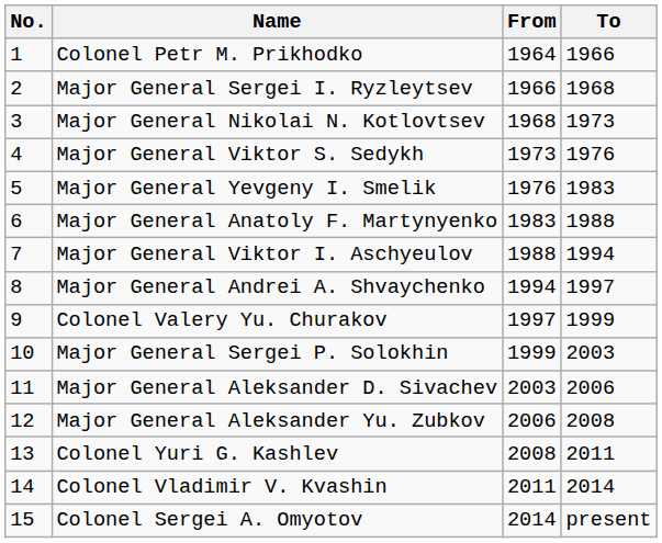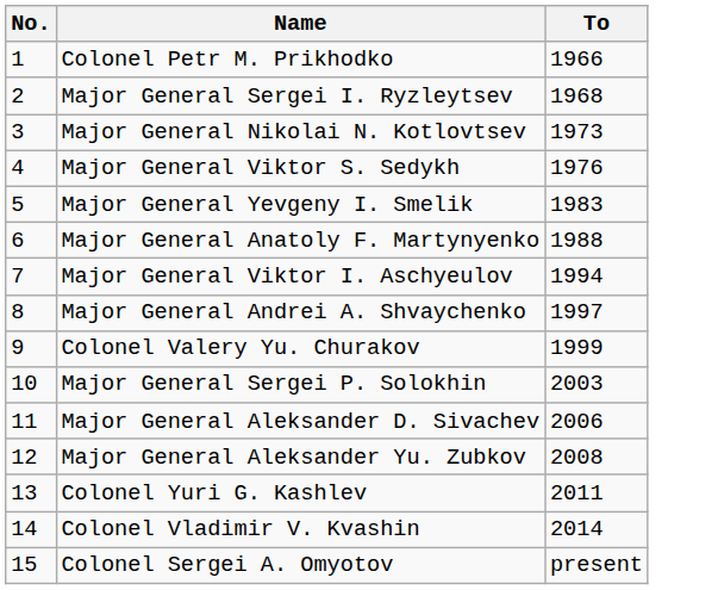- column: From | 1964 | 1966 | 1968 | 1973 | 1976 | 1983 | 1988 | 1994 | 1997 | 1999 | 2003 | 2006 | 2008 | 2011 | 2014
